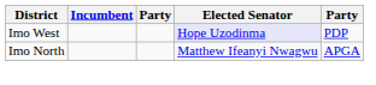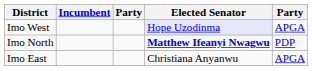Imo West | column 5: PDP -> APGA
Imo North | Elected Senator: normal -> bold
Imo North | column 5: APGA -> PDP
+ row: Imo East | Christiana Anyanwu | APGA
